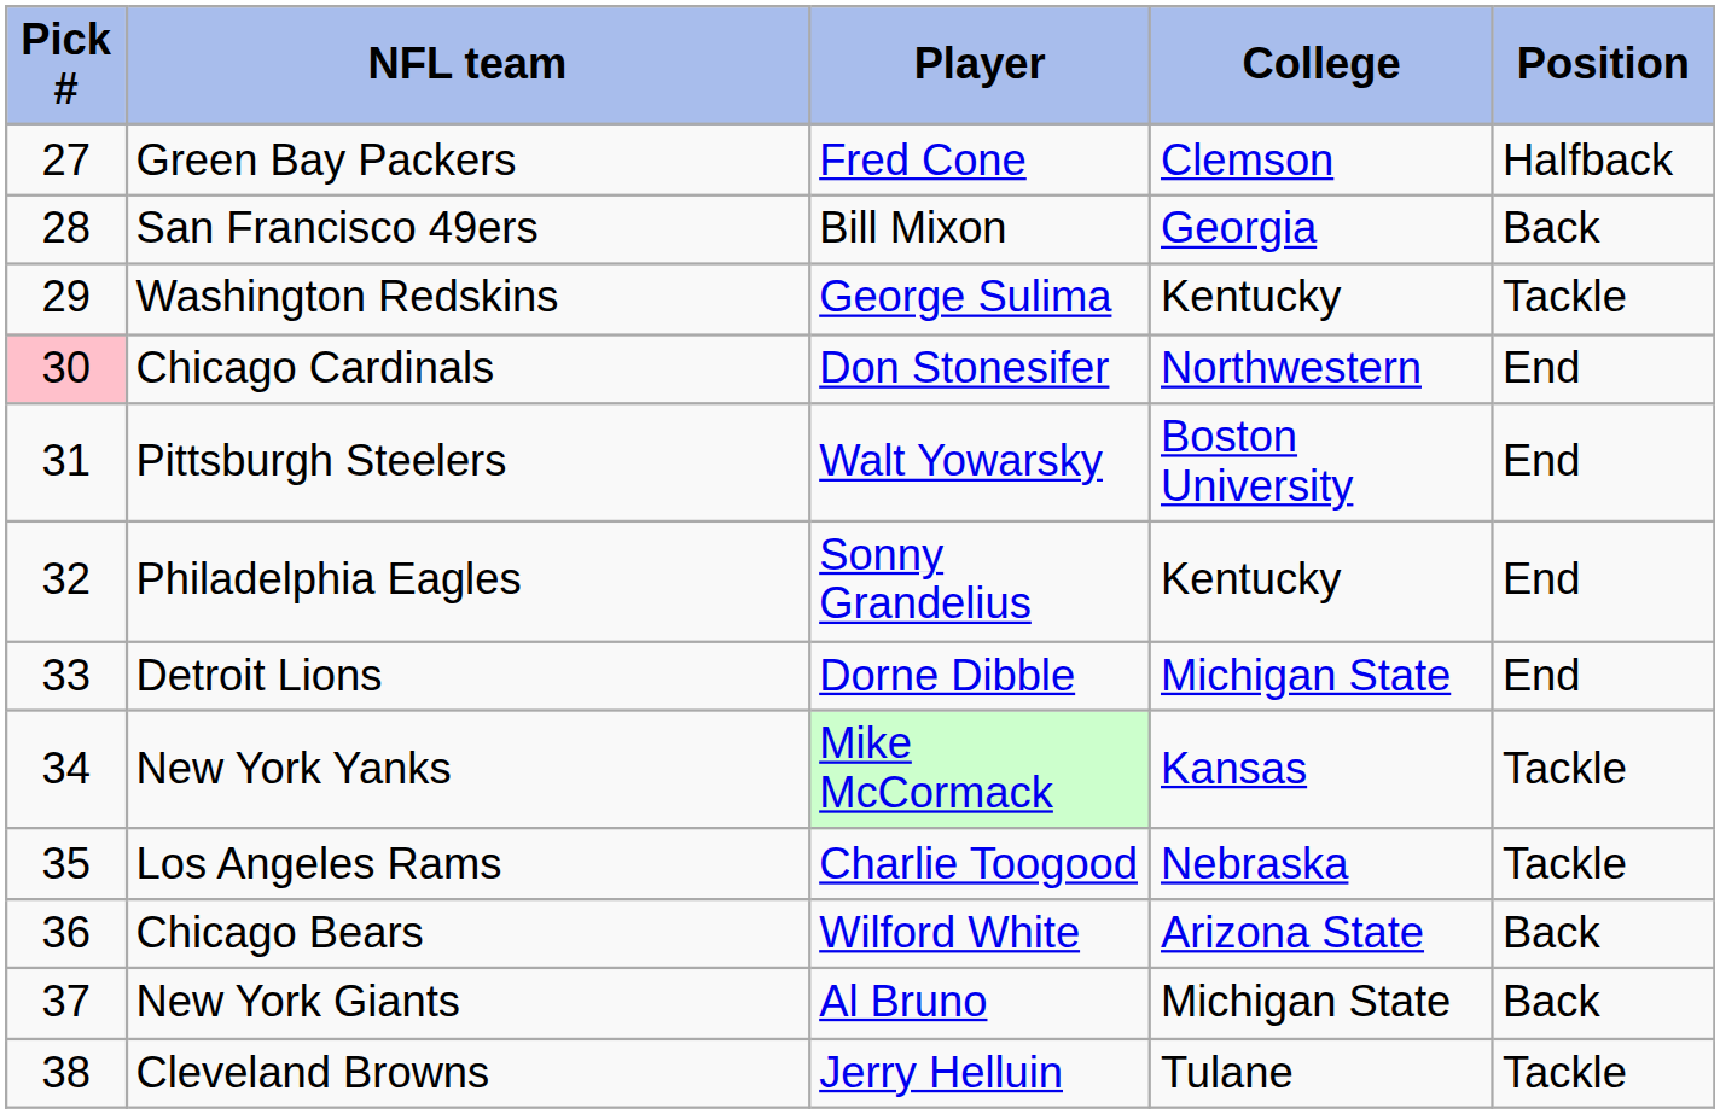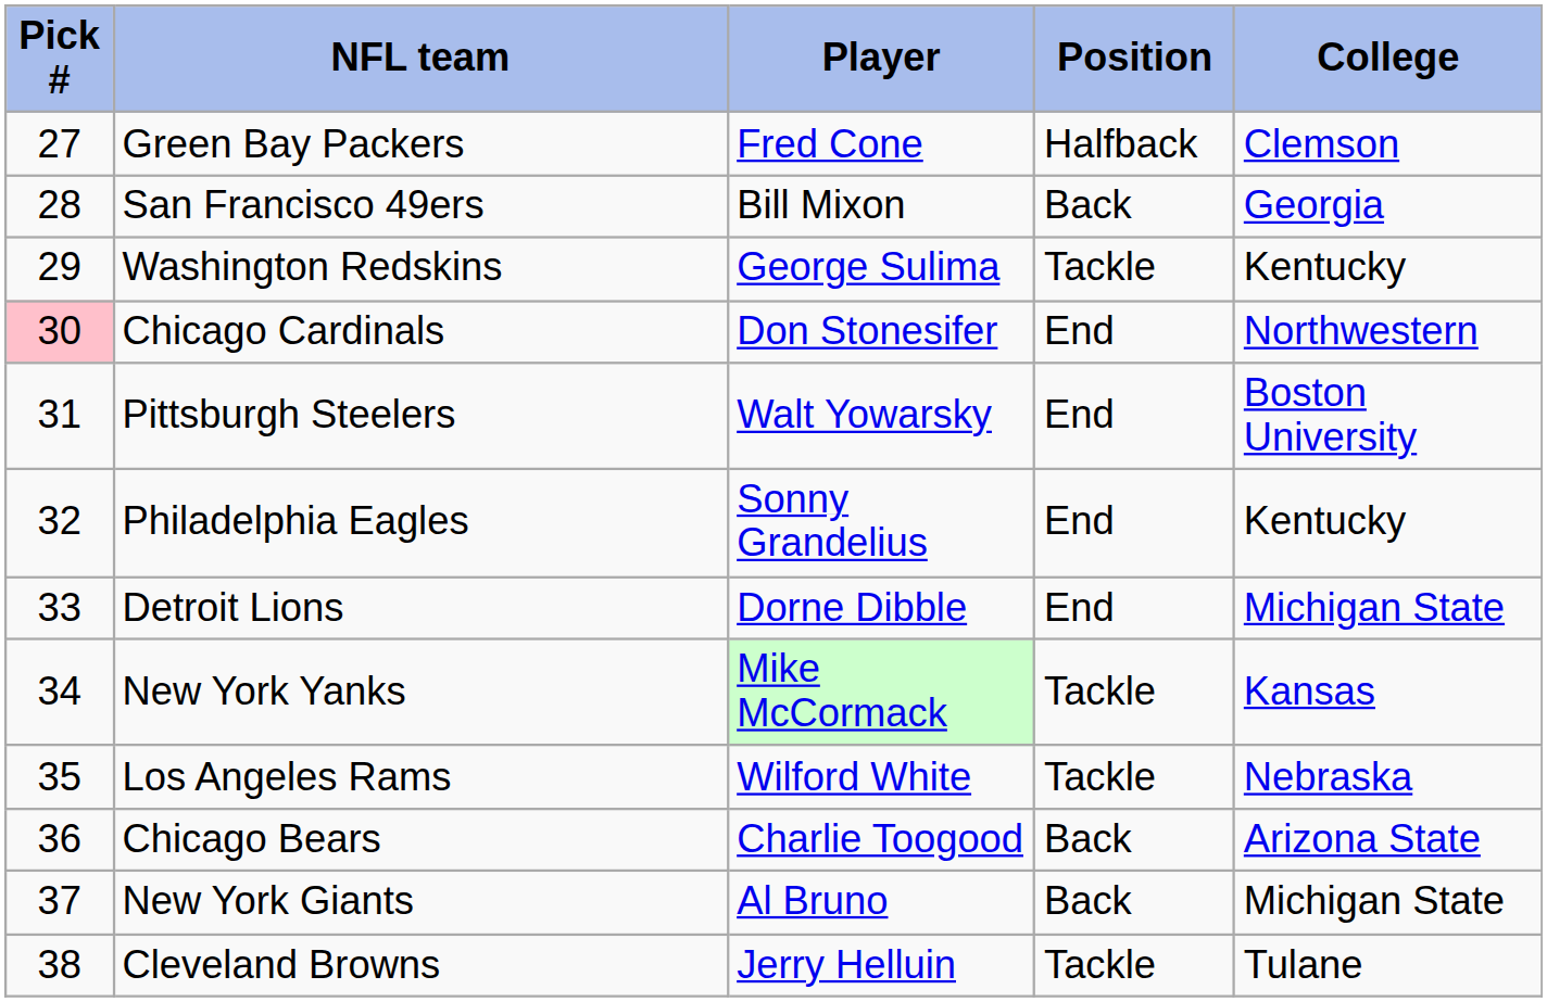columns swapped: Position <-> College
Los Angeles Rams | Player: Charlie Toogood -> Wilford White
Chicago Bears | Player: Wilford White -> Charlie Toogood
